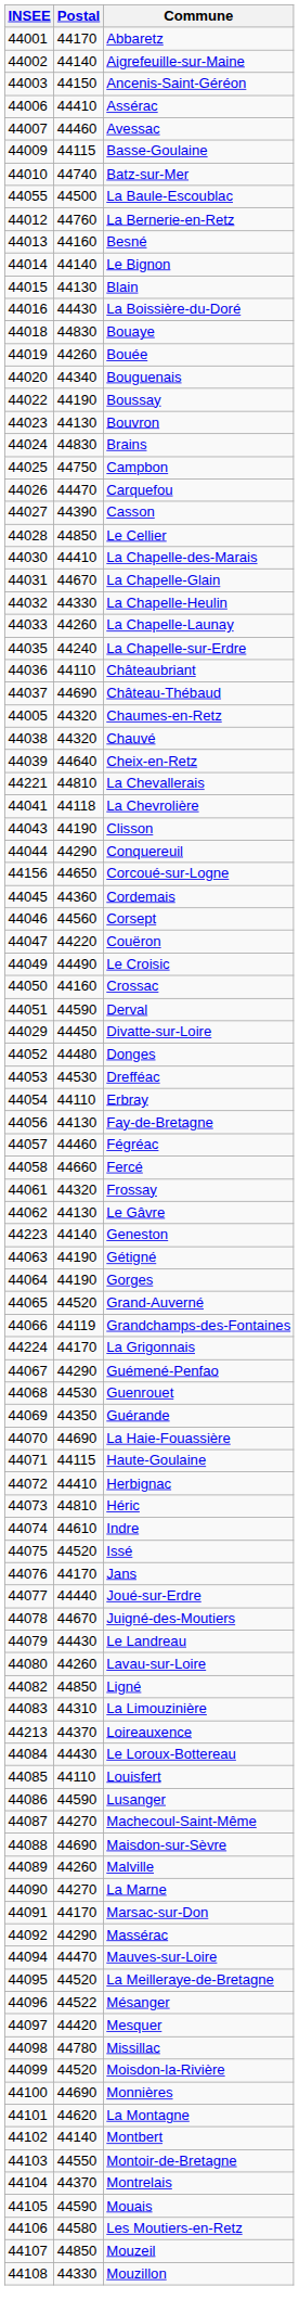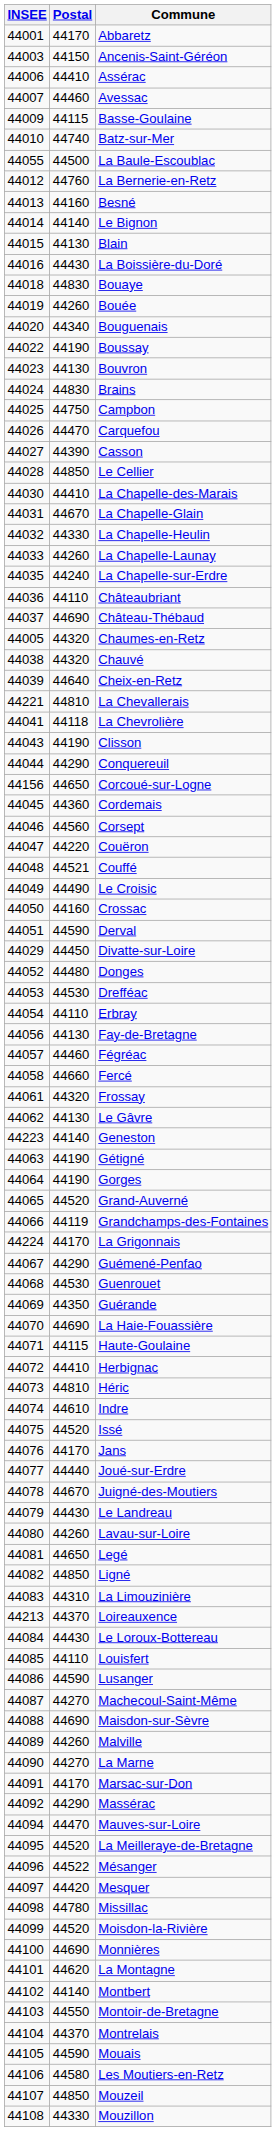- row: 44002 | 44140 | Aigrefeuille-sur-Maine
+ row: 44048 | 44521 | Couffé
+ row: 44081 | 44650 | Legé
